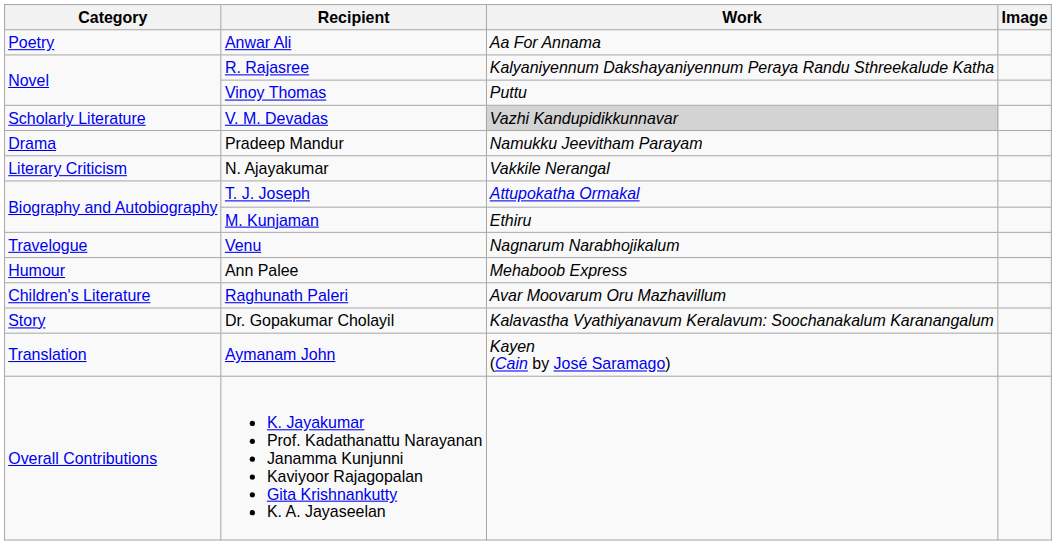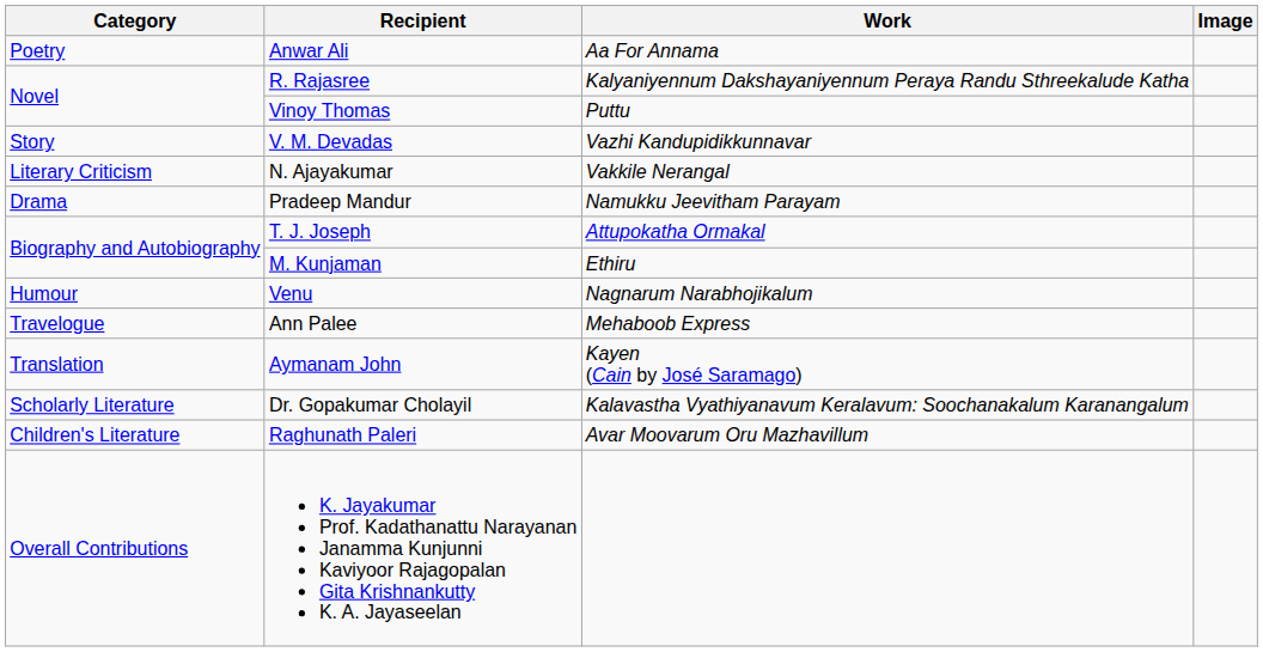V. M. Devadas | Category: Scholarly Literature -> Story
V. M. Devadas | Work: lightgrey background -> no background
rows swapped: Pradeep Mandur <-> N. Ajayakumar
Venu | Category: Travelogue -> Humour
Ann Palee | Category: Humour -> Travelogue
rows swapped: Raghunath Paleri <-> Aymanam John
Dr. Gopakumar Cholayil | Category: Story -> Scholarly Literature
